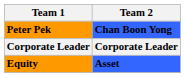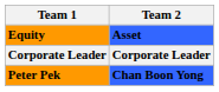rows swapped: Equity <-> Peter Pek
